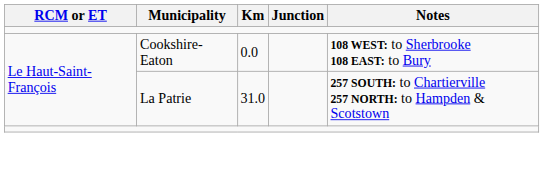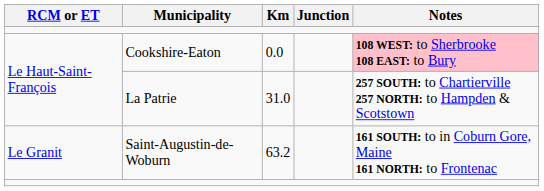Cookshire-Eaton | Notes: no background -> pink background
+ row: Le Granit | Saint-Augustin-de-Woburn | 63.2 | 161 SOUTH: to in Coburn Gore, Maine 161 NORTH: to Frontenac
